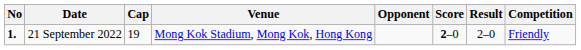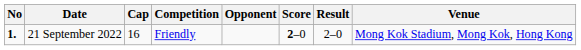columns swapped: Venue <-> Competition
21 September 2022 | Cap: 19 -> 16
